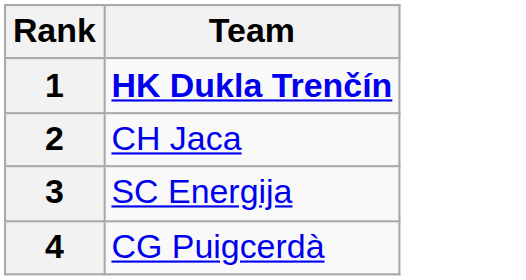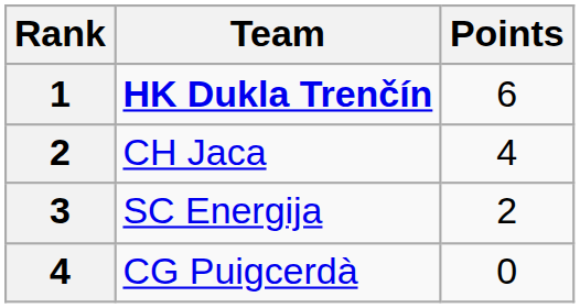+ column: Points | 6 | 4 | 2 | 0
